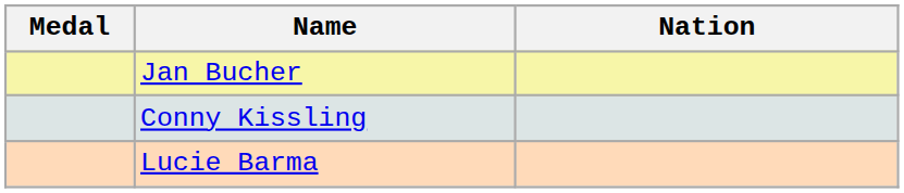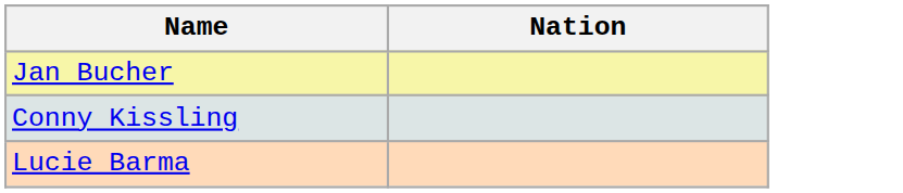- column: Medal
